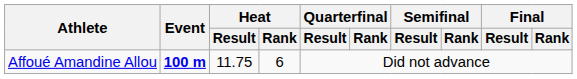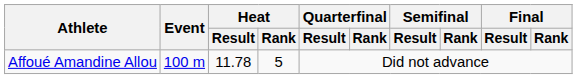Affoué Amandine Allou | Event: bold -> normal
Affoué Amandine Allou | Heat / Result: 11.75 -> 11.78
Affoué Amandine Allou | Heat / Rank: 6 -> 5
